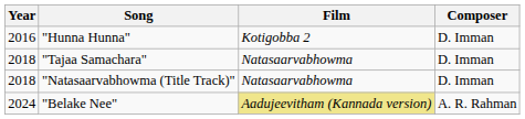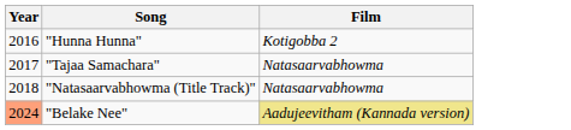- column: Composer | D. Imman | D. Imman | D. Imman | A. R. Rahman
"Tajaa Samachara" | Year: 2018 -> 2017
"Belake Nee" | Year: no background -> lightsalmon background
